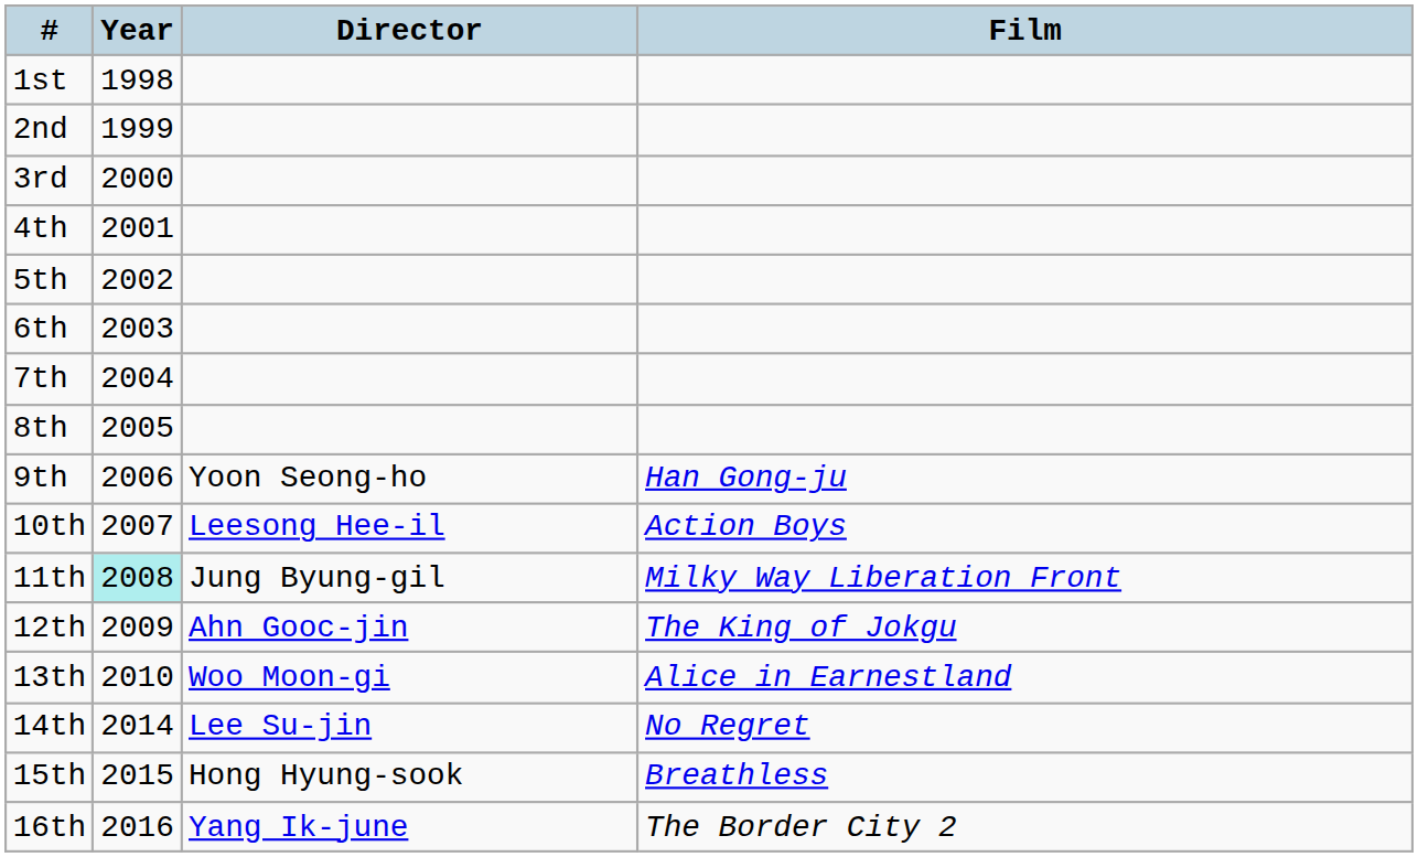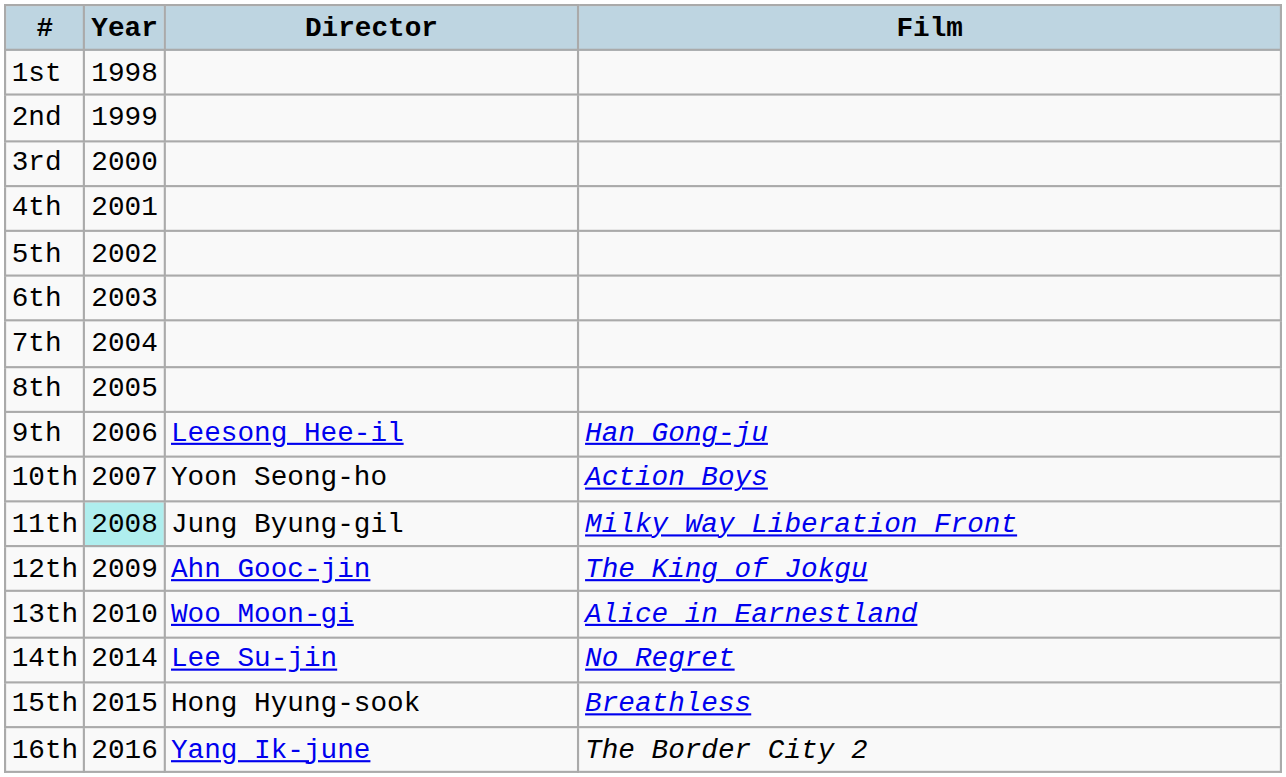9th | Director: Yoon Seong-ho -> Leesong Hee-il
10th | Director: Leesong Hee-il -> Yoon Seong-ho
